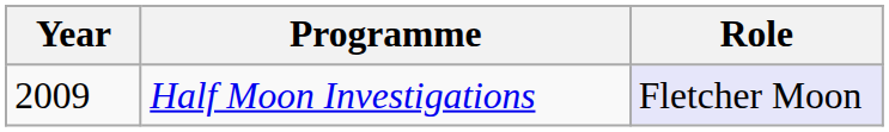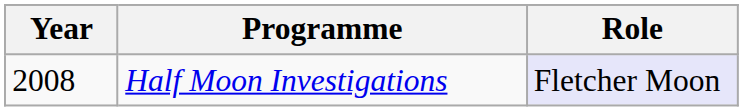Half Moon Investigations | Year: 2009 -> 2008
